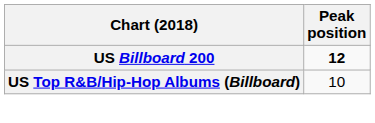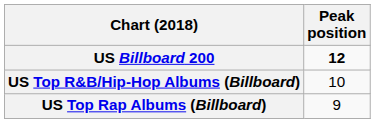+ row: US Top Rap Albums (Billboard) | 9
